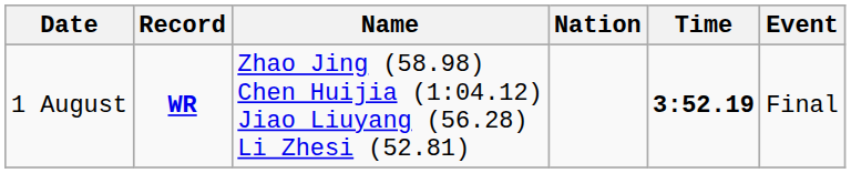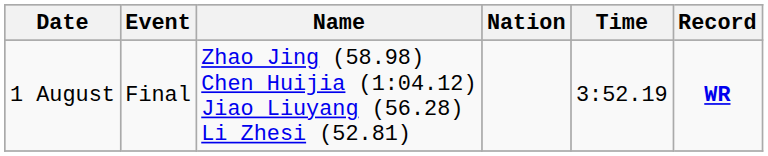columns swapped: Event <-> Record
1 August | Time: bold -> normal
